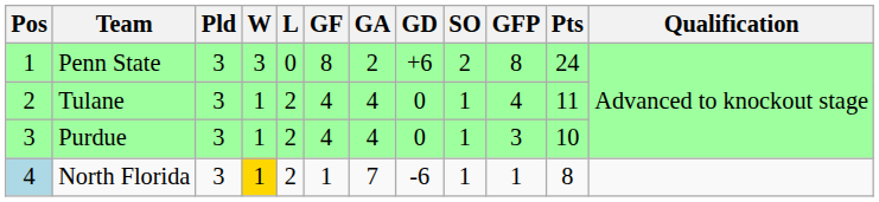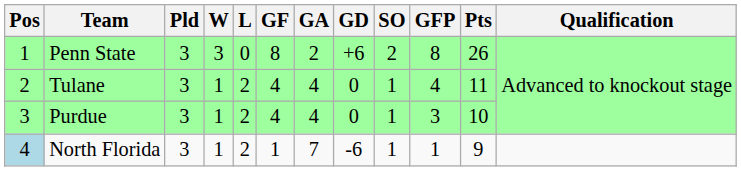Penn State | Pts: 24 -> 26
North Florida | W: gold background -> no background
North Florida | Pts: 8 -> 9
